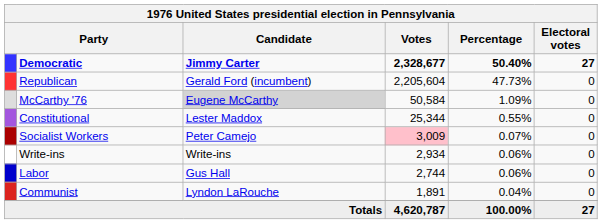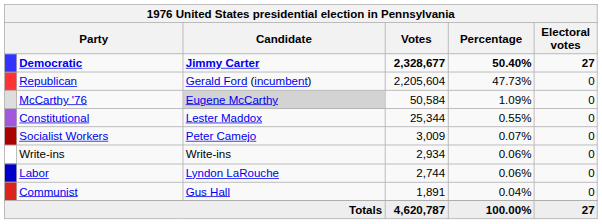Socialist Workers | Votes: pink background -> no background
Labor | Candidate: Gus Hall -> Lyndon LaRouche
Communist | Candidate: Lyndon LaRouche -> Gus Hall
